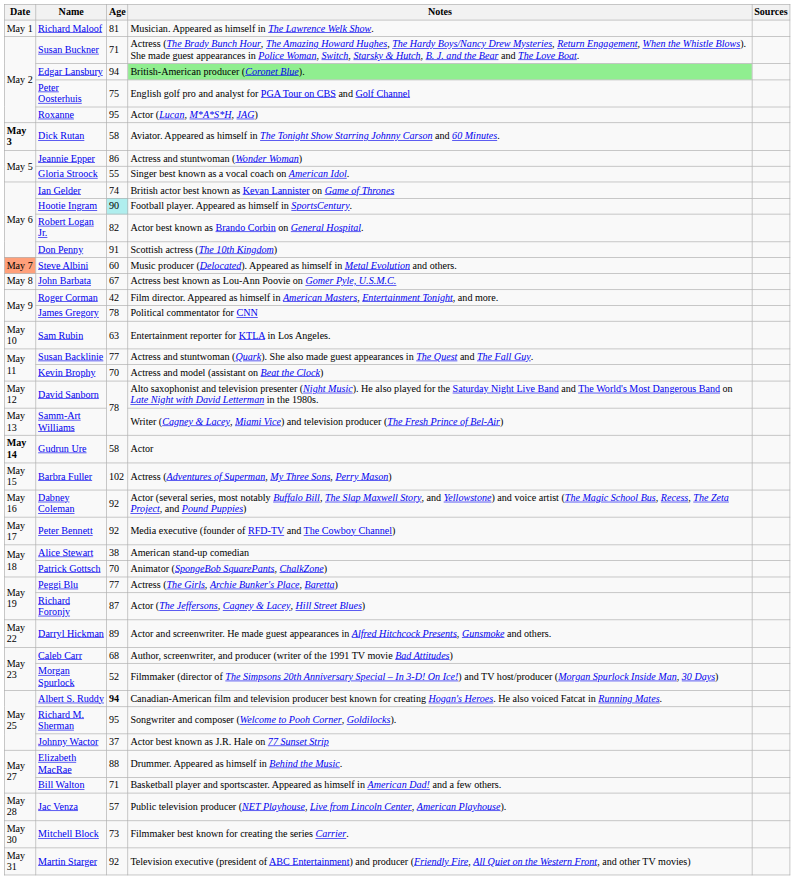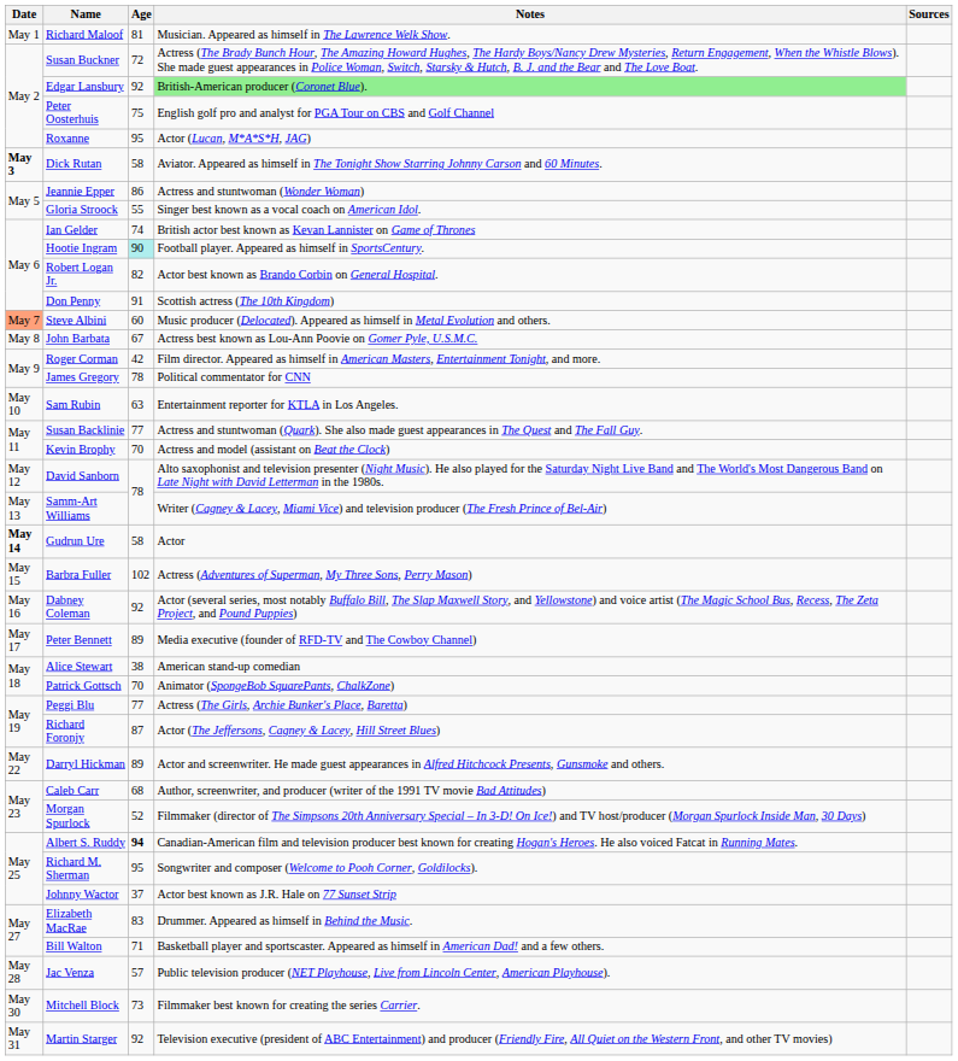Susan Buckner | Age: 71 -> 72
Edgar Lansbury | Age: 94 -> 92
Peter Bennett | Age: 92 -> 89
Elizabeth MacRae | Age: 88 -> 83
